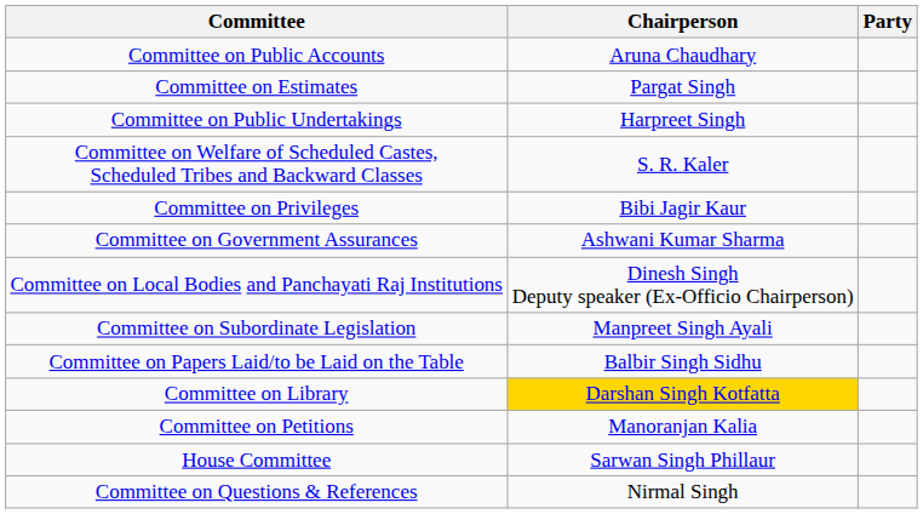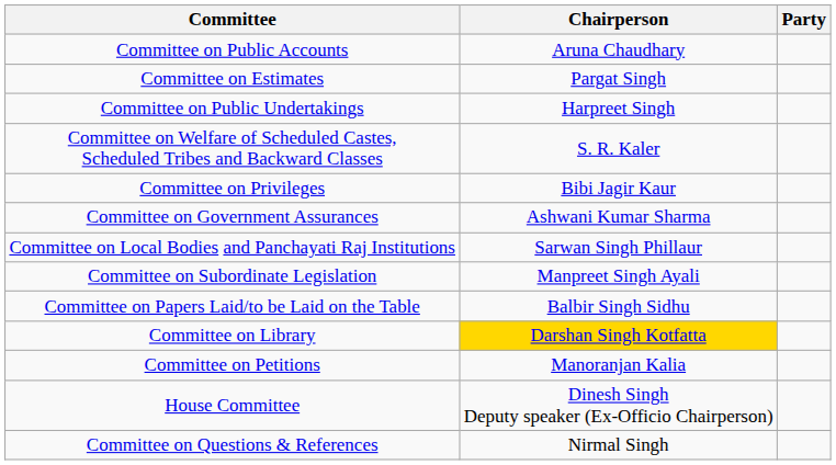Committee on Local Bodies and Panchayati Raj Institutions | Chairperson: Dinesh Singh Deputy speaker (Ex-Officio Chairperson) -> Sarwan Singh Phillaur
House Committee | Chairperson: Sarwan Singh Phillaur -> Dinesh Singh Deputy speaker (Ex-Officio Chairperson)
